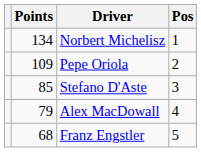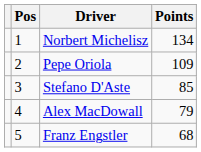columns swapped: Pos <-> Points
